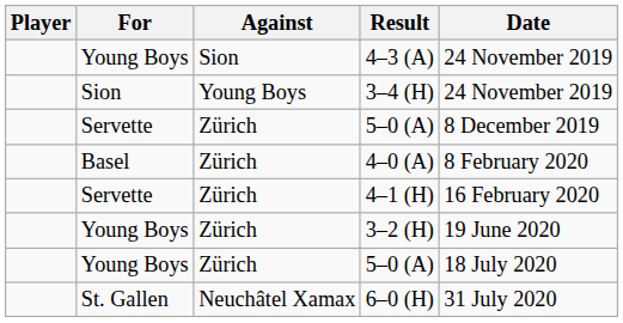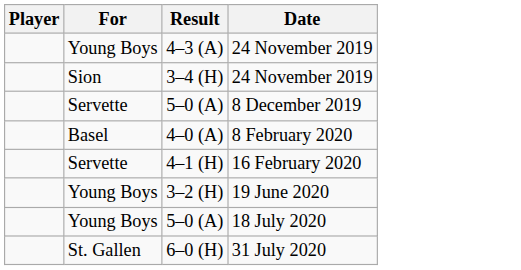- column: Against | Sion | Young Boys | Zürich | Zürich | Zürich | Zürich | Zürich | Neuchâtel Xamax
